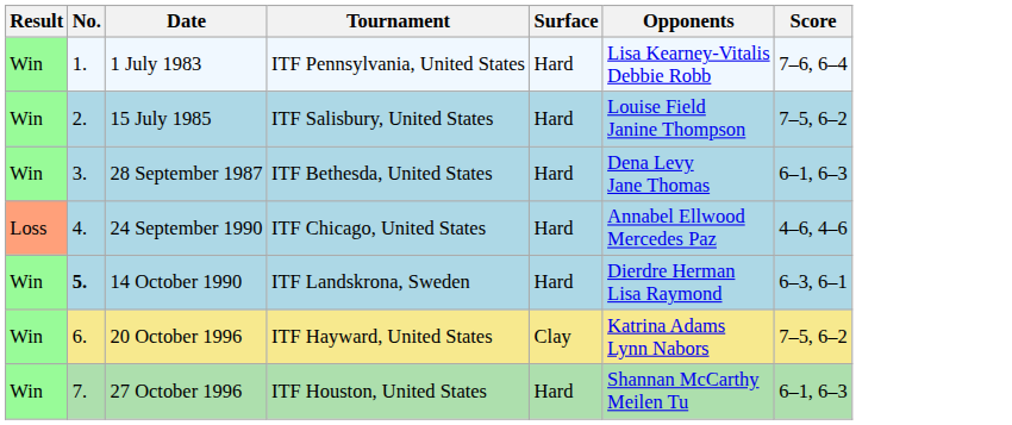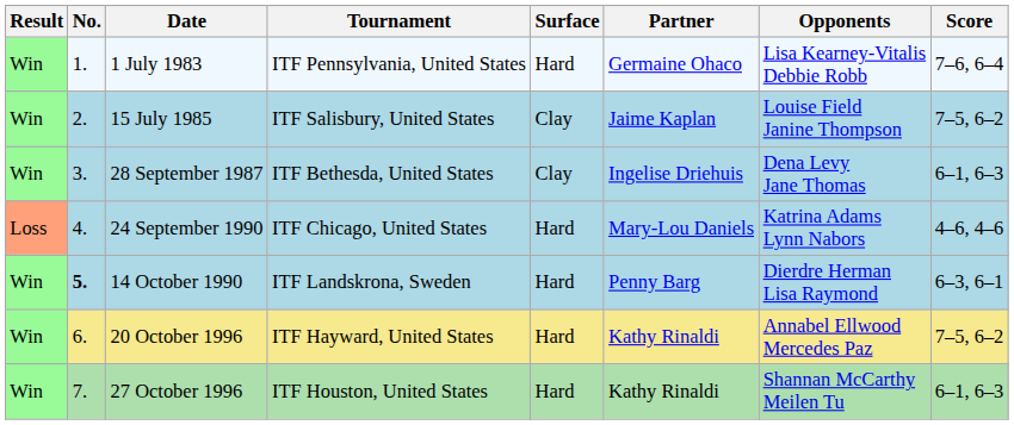+ column: Partner | Germaine Ohaco | Jaime Kaplan | Ingelise Driehuis | Mary-Lou Daniels | Penny Barg | Kathy Rinaldi | Kathy Rinaldi
15 July 1985 | Surface: Hard -> Clay
28 September 1987 | Surface: Hard -> Clay
24 September 1990 | Opponents: Annabel Ellwood Mercedes Paz -> Katrina Adams Lynn Nabors
20 October 1996 | Surface: Clay -> Hard
20 October 1996 | Opponents: Katrina Adams Lynn Nabors -> Annabel Ellwood Mercedes Paz
